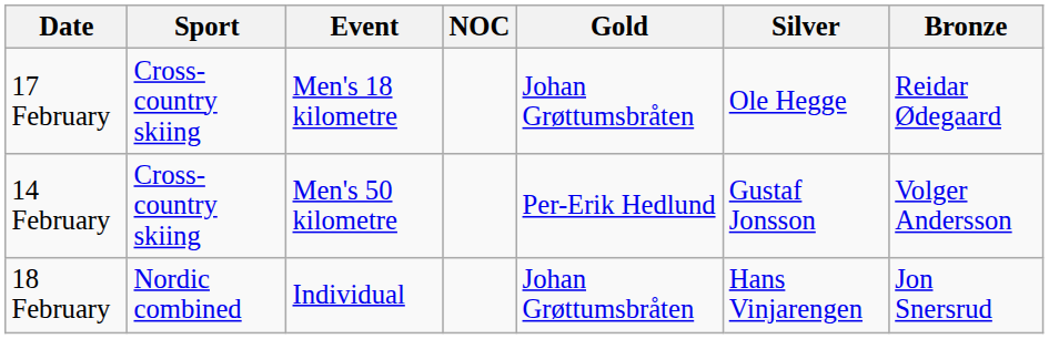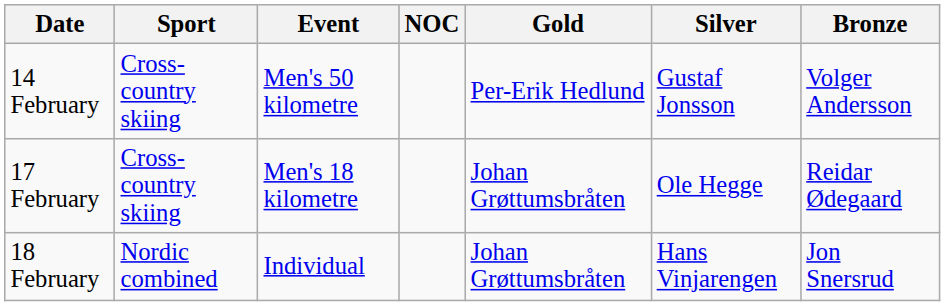rows swapped: 14 February <-> 17 February
